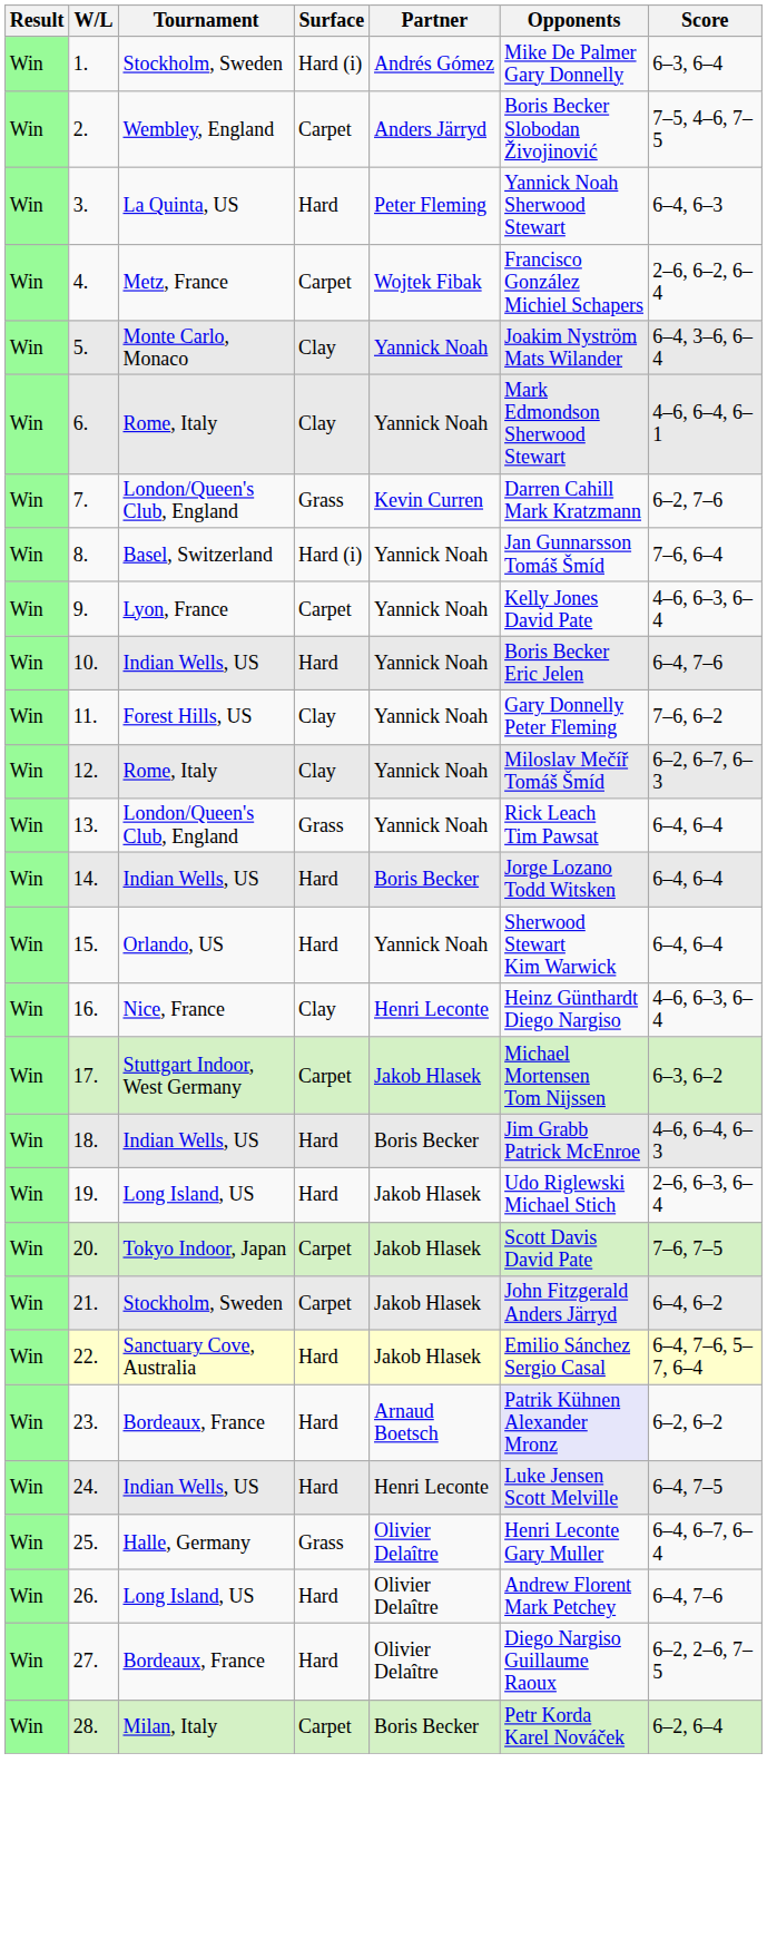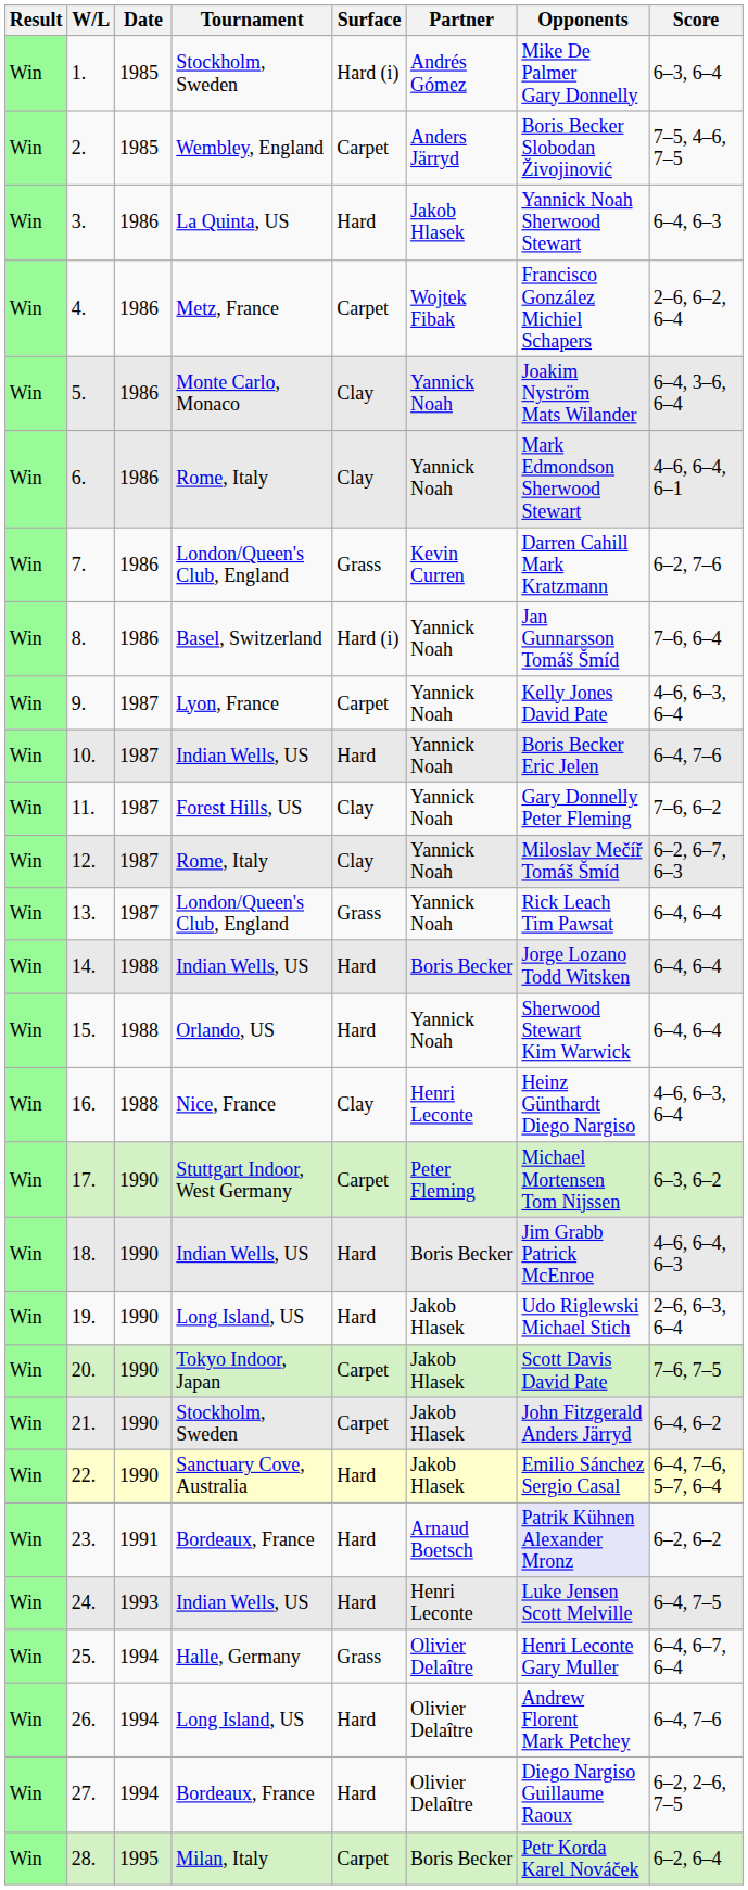+ column: Date | 1985 | 1985 | 1986 | 1986 | 1986 | 1986 | 1986 | 1986 | 1987 | 1987 | 1987 | 1987 | 1987 | 1988 | 1988 | 1988 | 1990 | 1990 | 1990 | 1990 | 1990 | 1990 | 1991 | 1993 | 1994 | 1994 | 1994 | 1995
3. | Partner: Peter Fleming -> Jakob Hlasek
17. | Partner: Jakob Hlasek -> Peter Fleming
